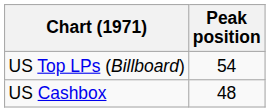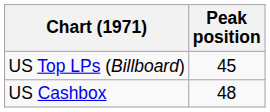US Top LPs (Billboard) | Peak position: 54 -> 45
